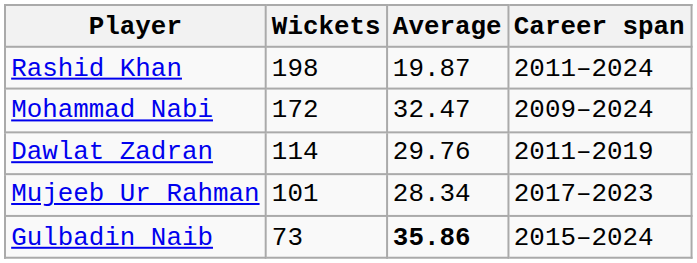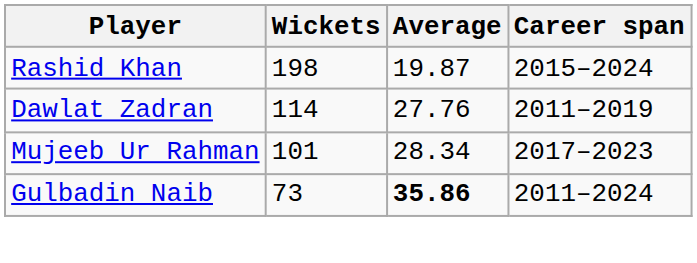Rashid Khan | Career span: 2011–2024 -> 2015–2024
- row: Mohammad Nabi | 172 | 32.47 | 2009–2024
Dawlat Zadran | Average: 29.76 -> 27.76
Gulbadin Naib | Career span: 2015–2024 -> 2011–2024
